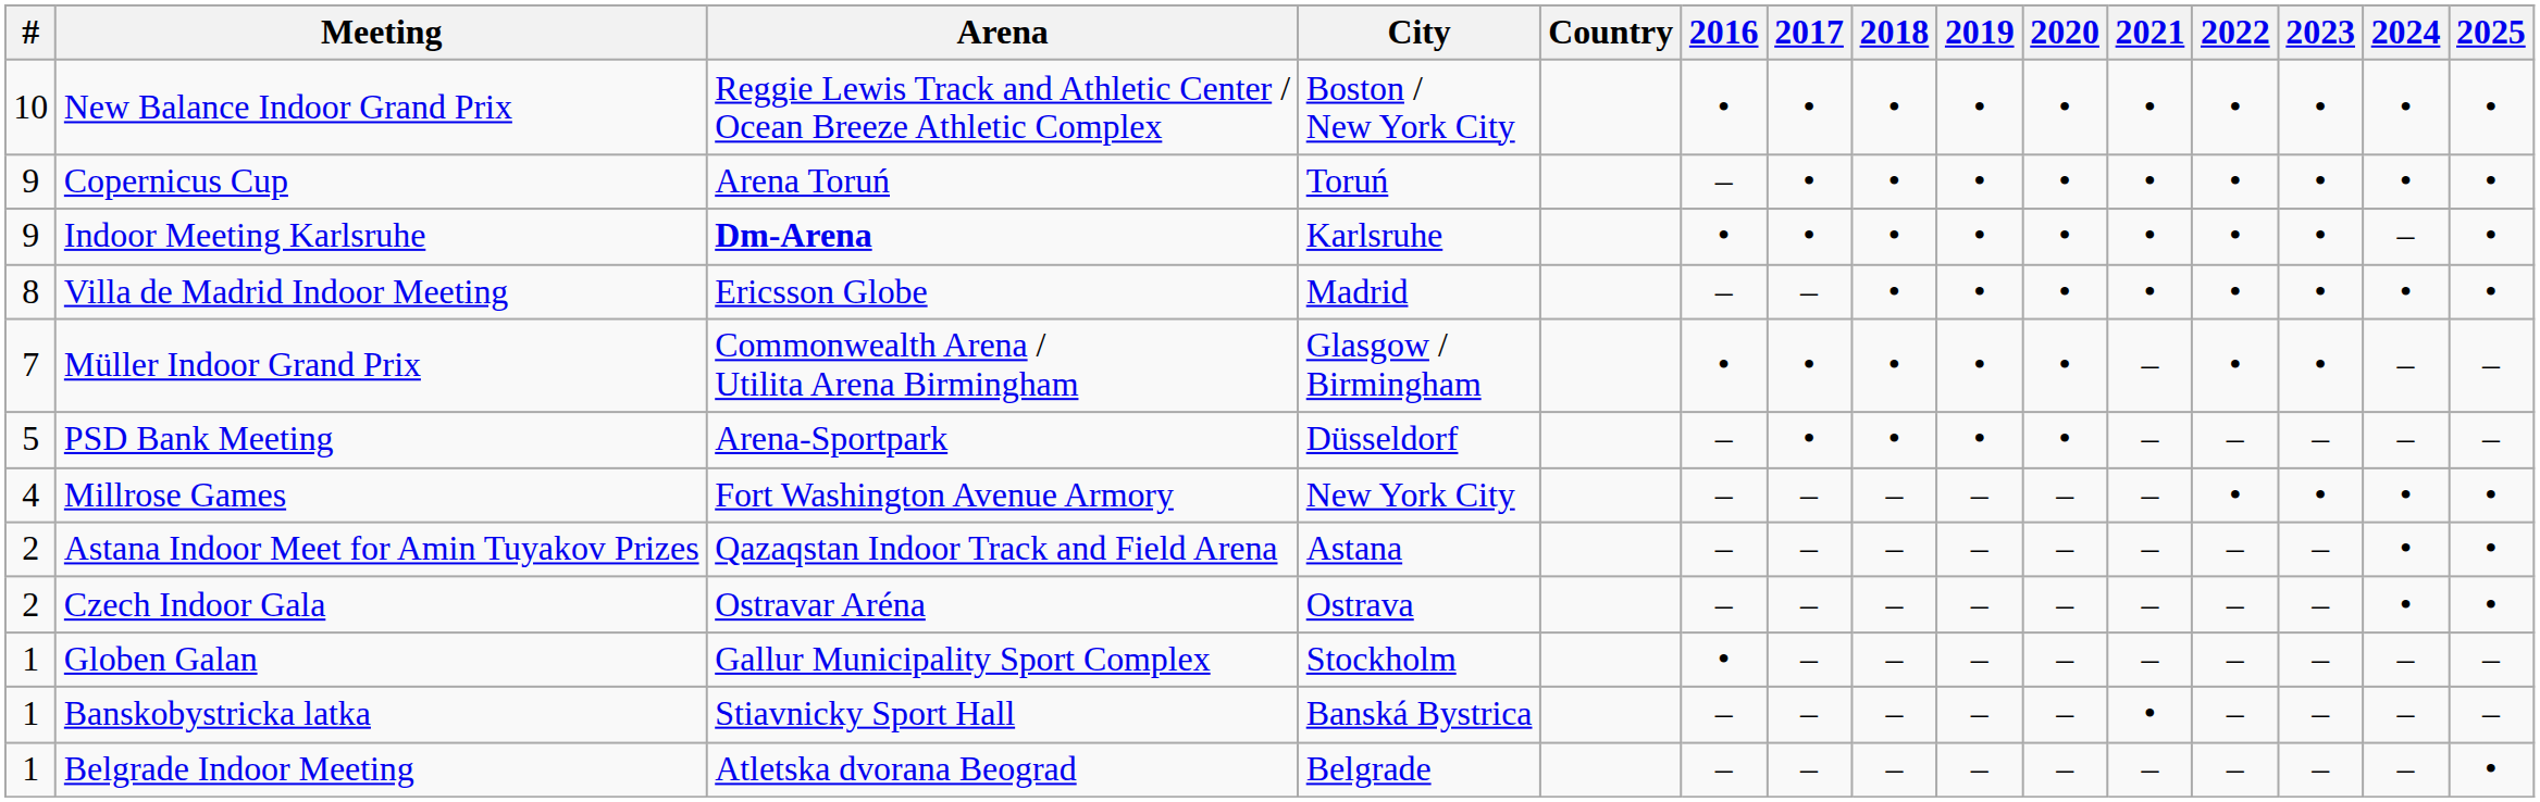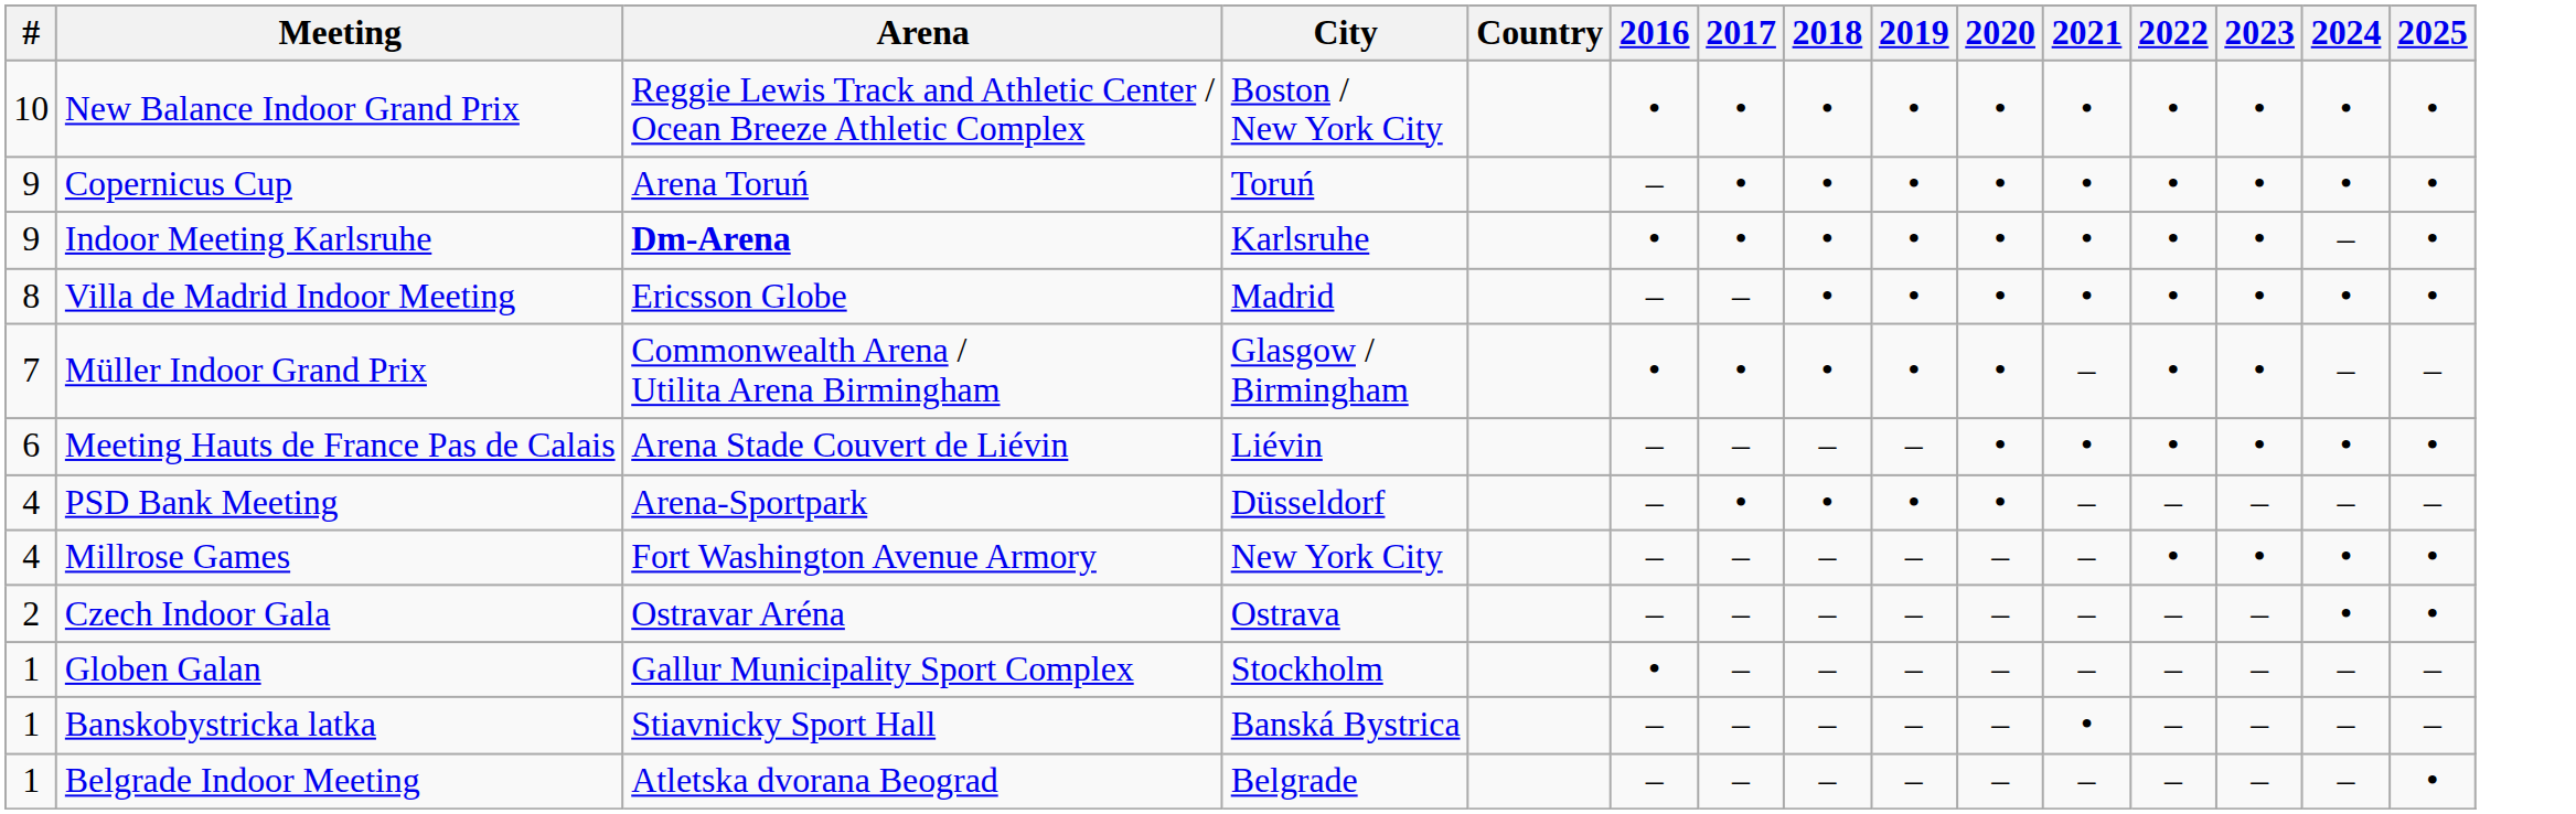+ row: 6 | Meeting Hauts de France Pas de Calais | Arena Stade Couvert de Liévin | Liévin | – | – | – | – | • | • | • | • | • | •
PSD Bank Meeting | #: 5 -> 4
- row: 2 | Astana Indoor Meet for Amin Tuyakov Prizes | Qazaqstan Indoor Track and Field Arena | Astana | – | – | – | – | – | – | – | – | • | •
